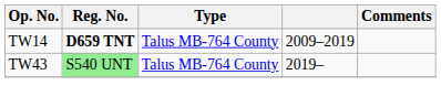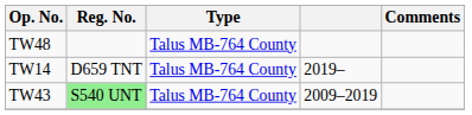+ row: TW48 | Talus MB-764 County
TW14 | Reg. No.: bold -> normal
TW14 | column 4: 2009–2019 -> 2019–
TW43 | column 4: 2019– -> 2009–2019
